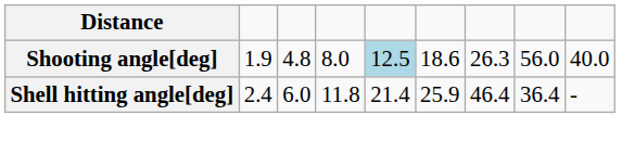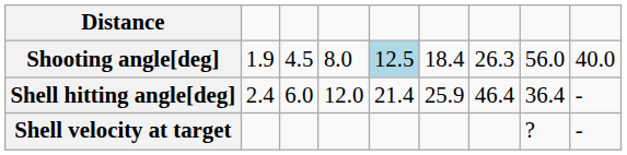Shooting angle[deg] | column 3: 4.8 -> 4.5
Shooting angle[deg] | column 6: 18.6 -> 18.4
Shell hitting angle[deg] | column 4: 11.8 -> 12.0
+ row: Shell velocity at target | ? | -
